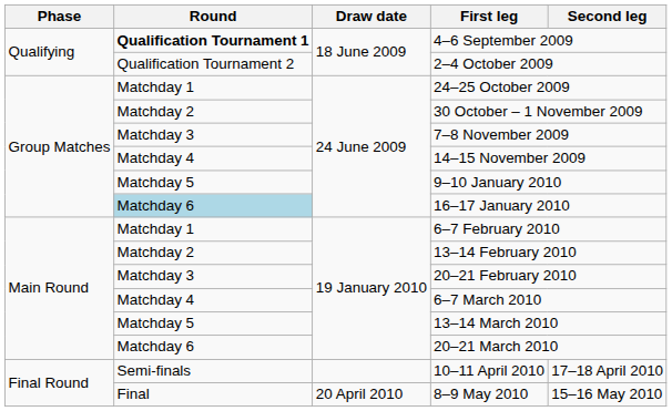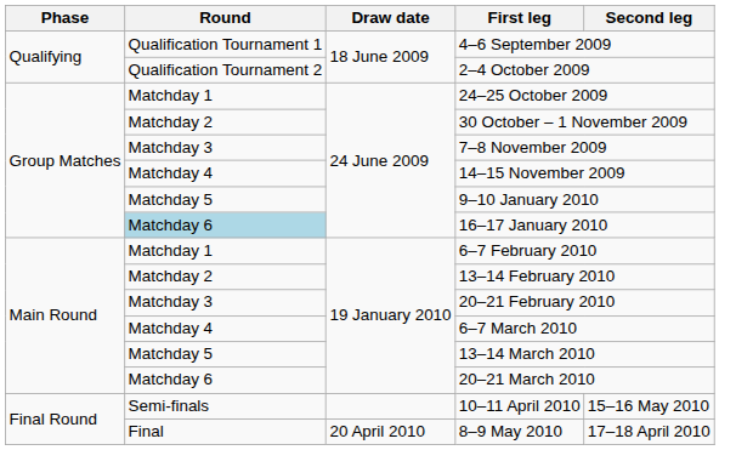4–6 September 2009 | Round: bold -> normal
10–11 April 2010 | Second leg: 17–18 April 2010 -> 15–16 May 2010
8–9 May 2010 | Second leg: 15–16 May 2010 -> 17–18 April 2010
